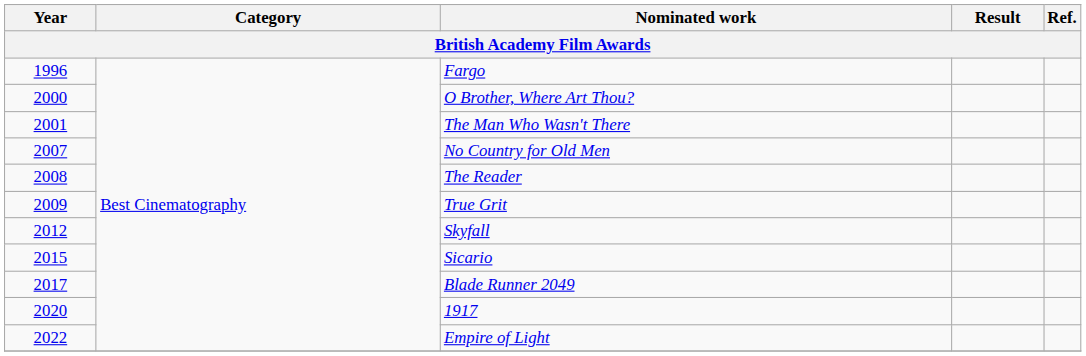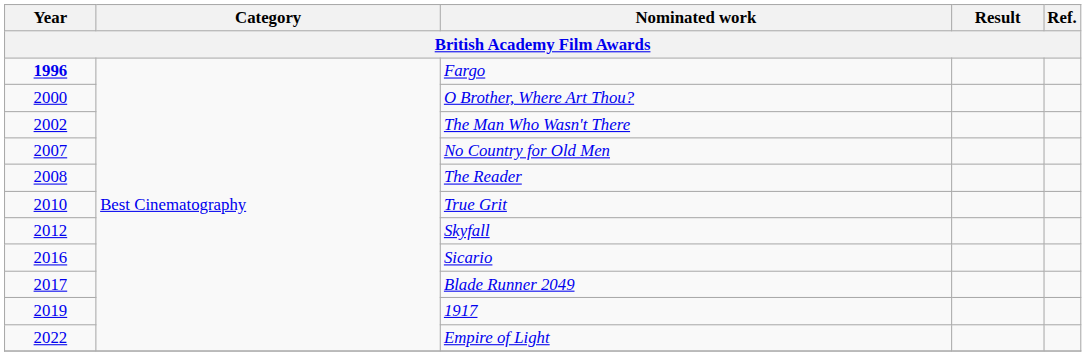Fargo | Year: normal -> bold
The Man Who Wasn't There | Year: 2001 -> 2002
True Grit | Year: 2009 -> 2010
Sicario | Year: 2015 -> 2016
1917 | Year: 2020 -> 2019
